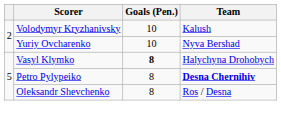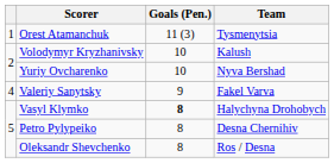+ row: 1 | Orest Atamanchuk | 11 (3) | Tysmenytsia
+ row: 4 | Valeriy Sanytsky | 9 | Fakel Varva
Petro Pylypeiko | Team: bold -> normal
